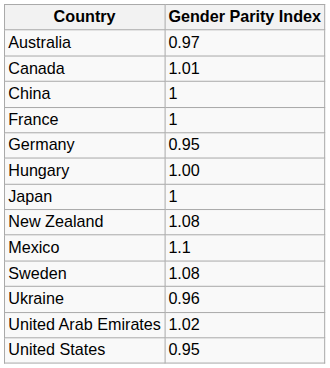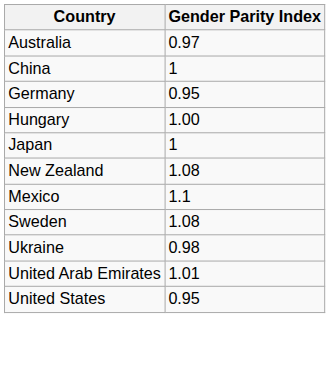- row: Canada | 1.01
- row: France | 1
Ukraine | Gender Parity Index: 0.96 -> 0.98
United Arab Emirates | Gender Parity Index: 1.02 -> 1.01
